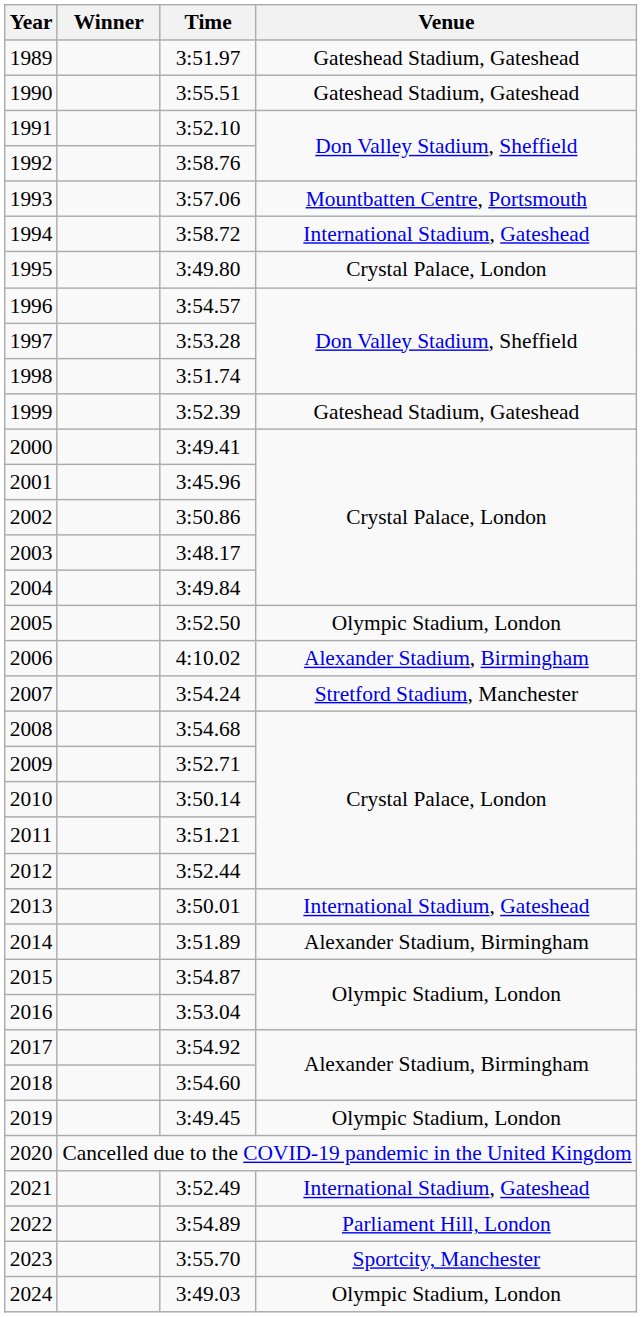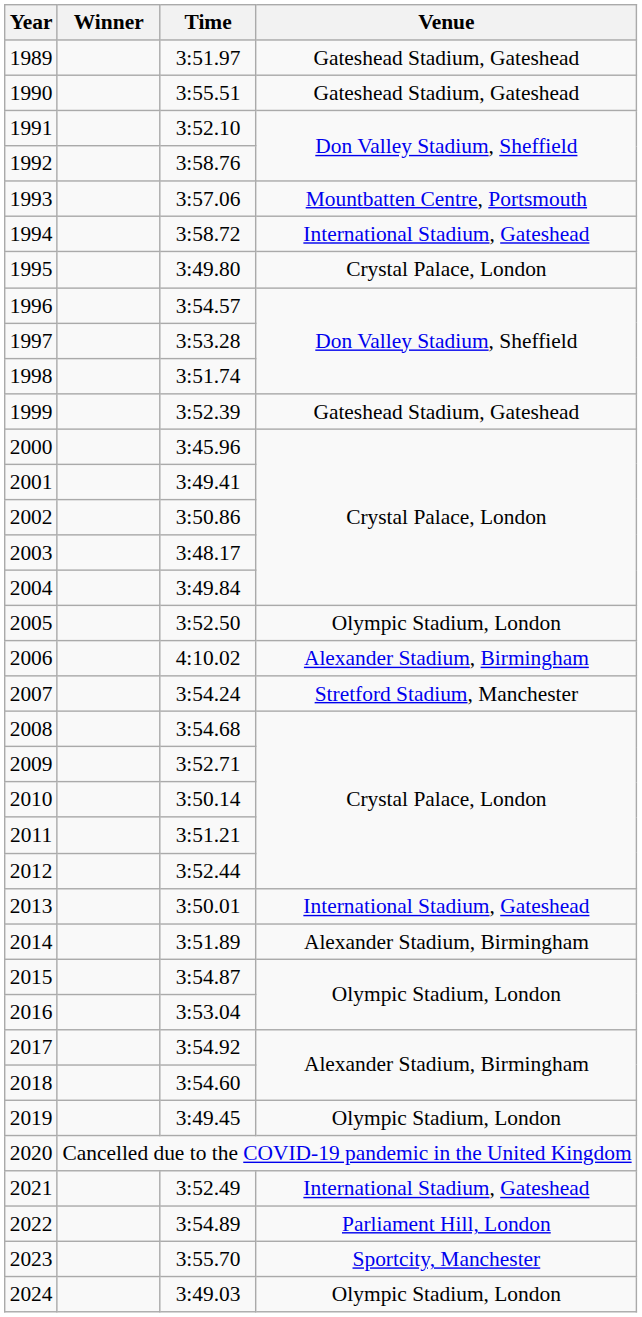2000 | Time: 3:49.41 -> 3:45.96
2001 | Time: 3:45.96 -> 3:49.41
